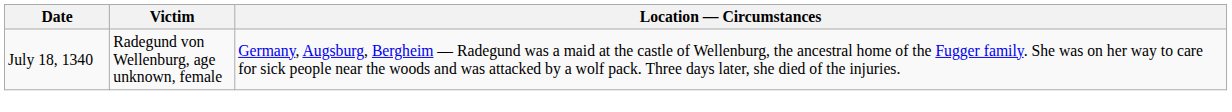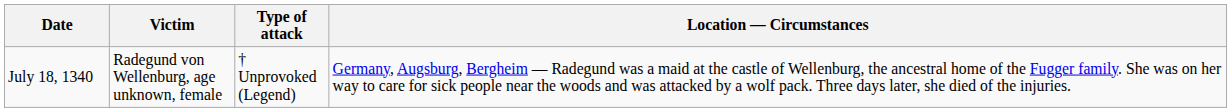+ column: Type of attack | † Unprovoked (Legend)
